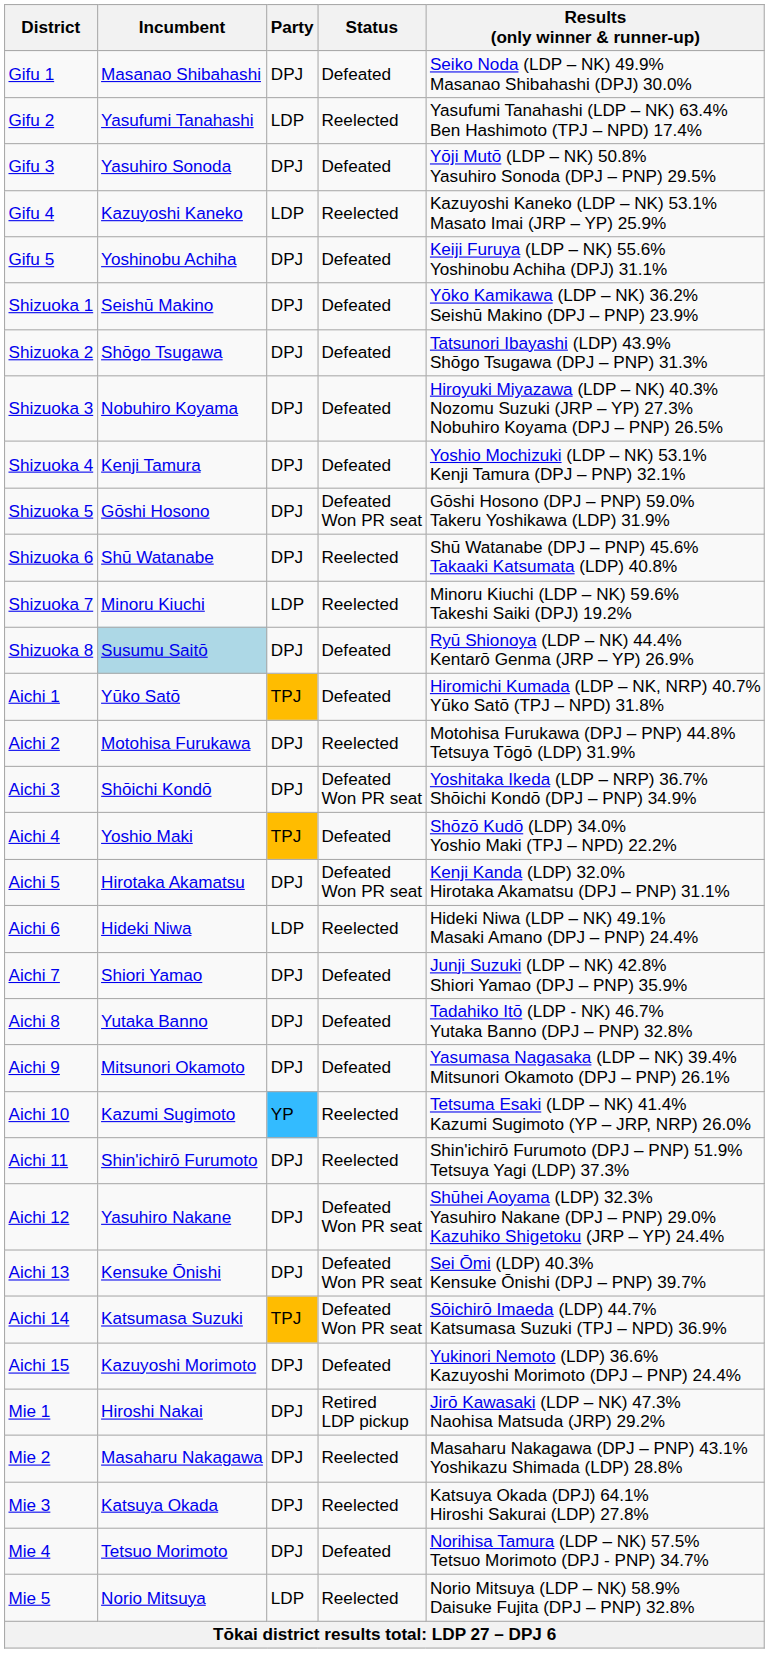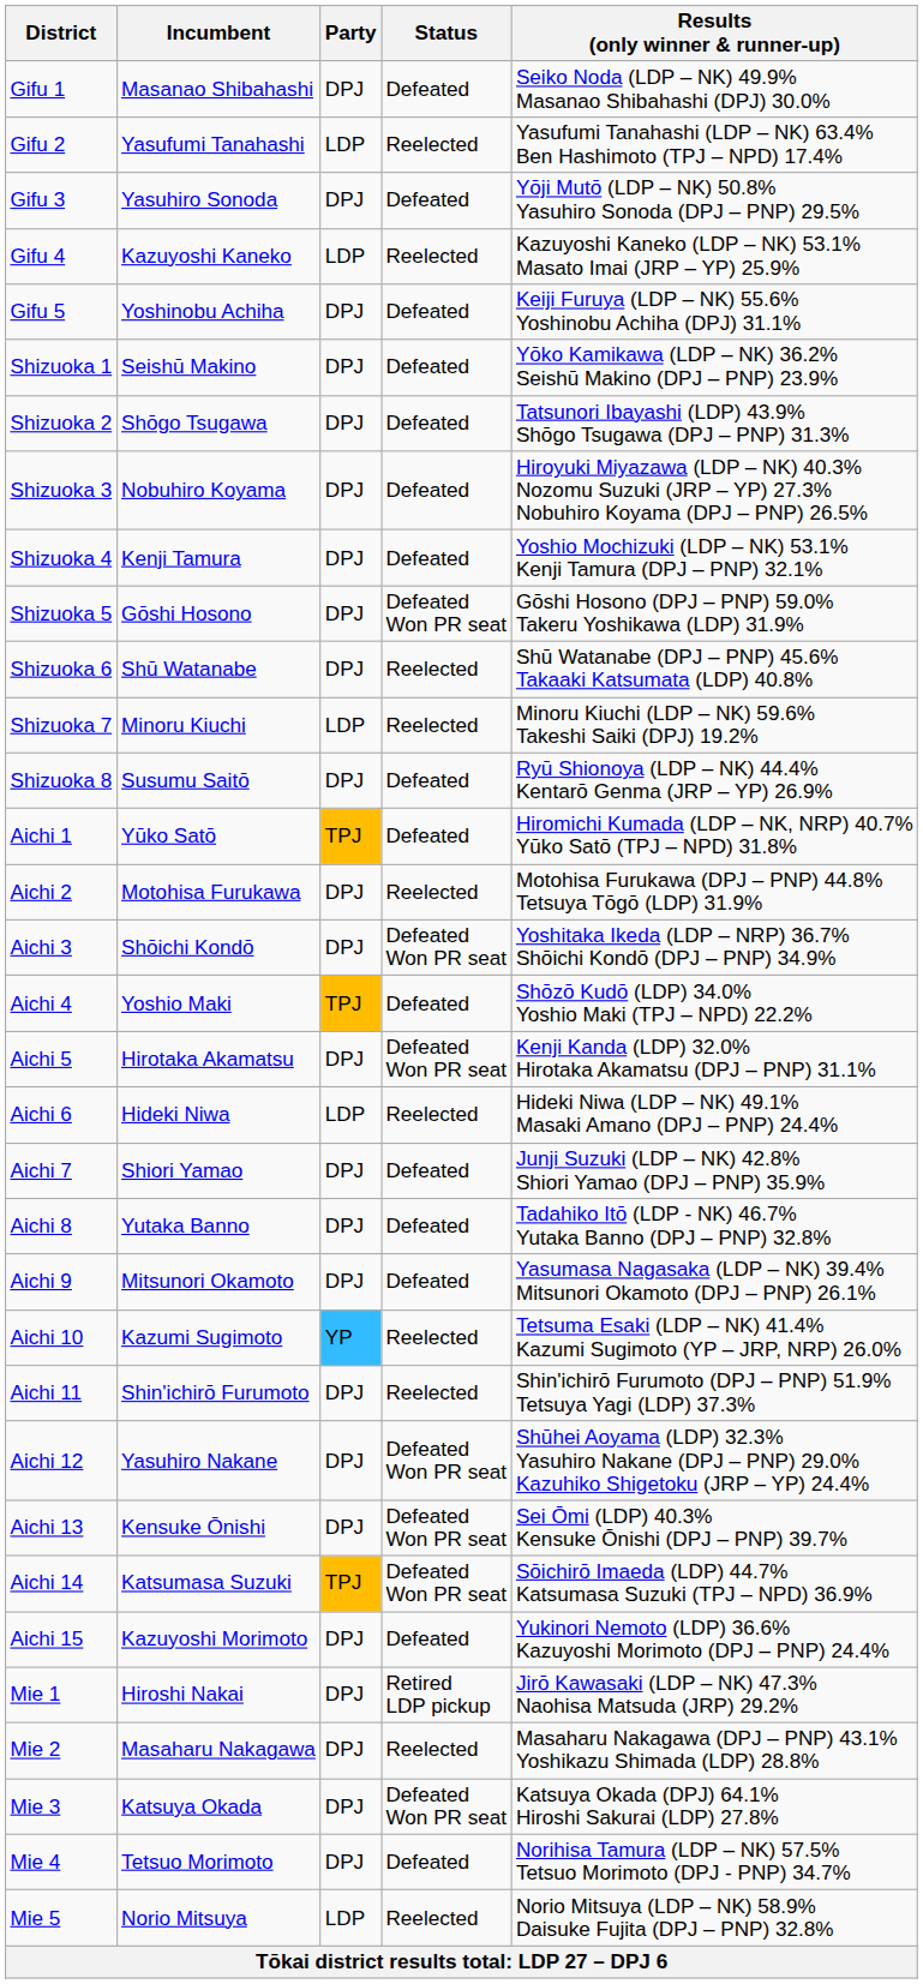Shizuoka 8 | Incumbent: lightblue background -> no background
Mie 3 | Status: Reelected -> Defeated Won PR seat
